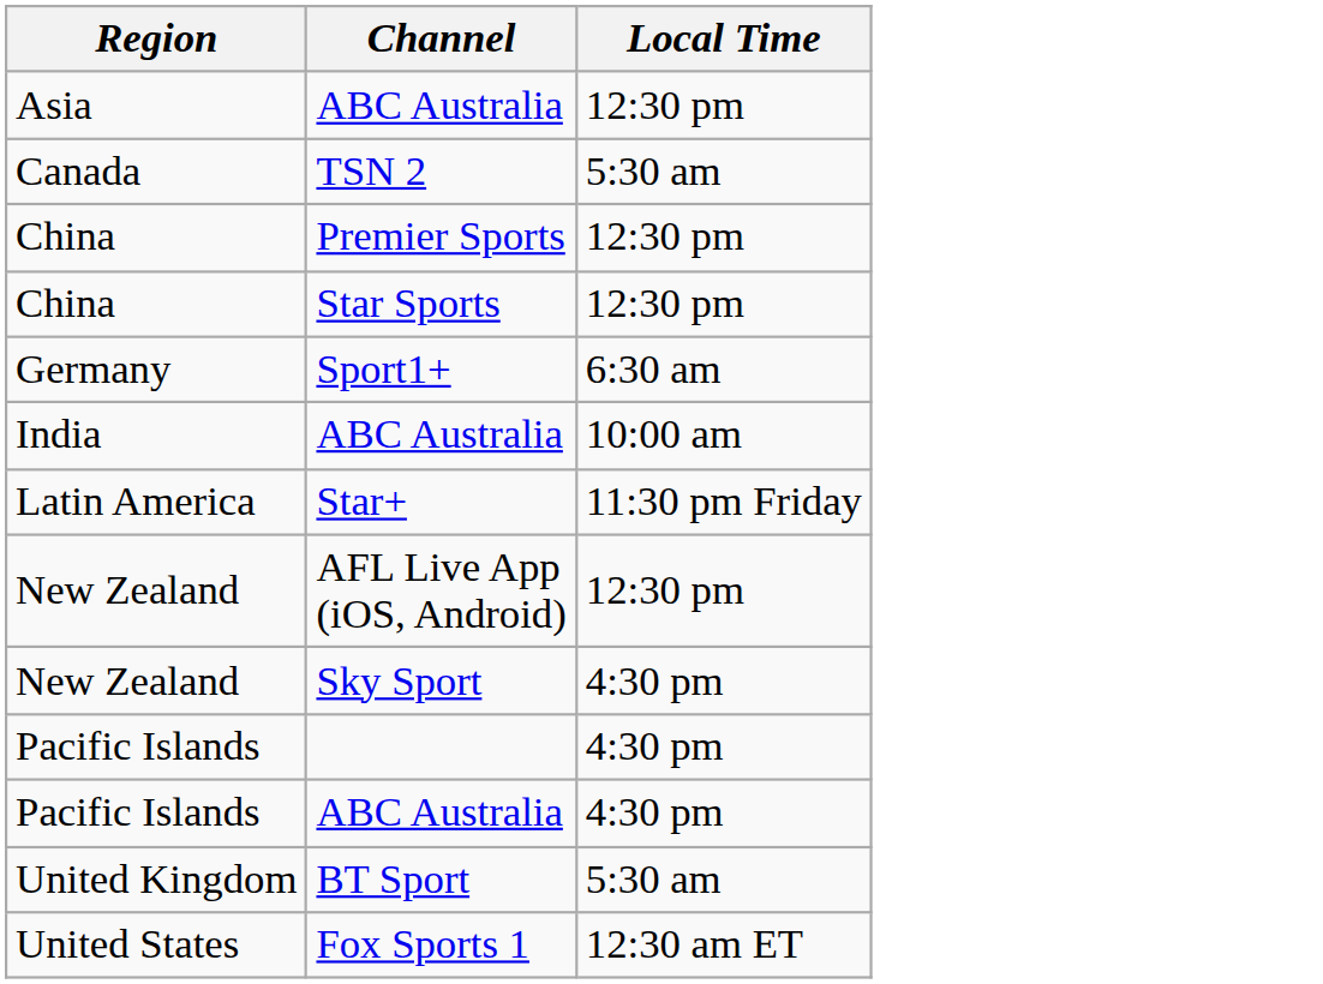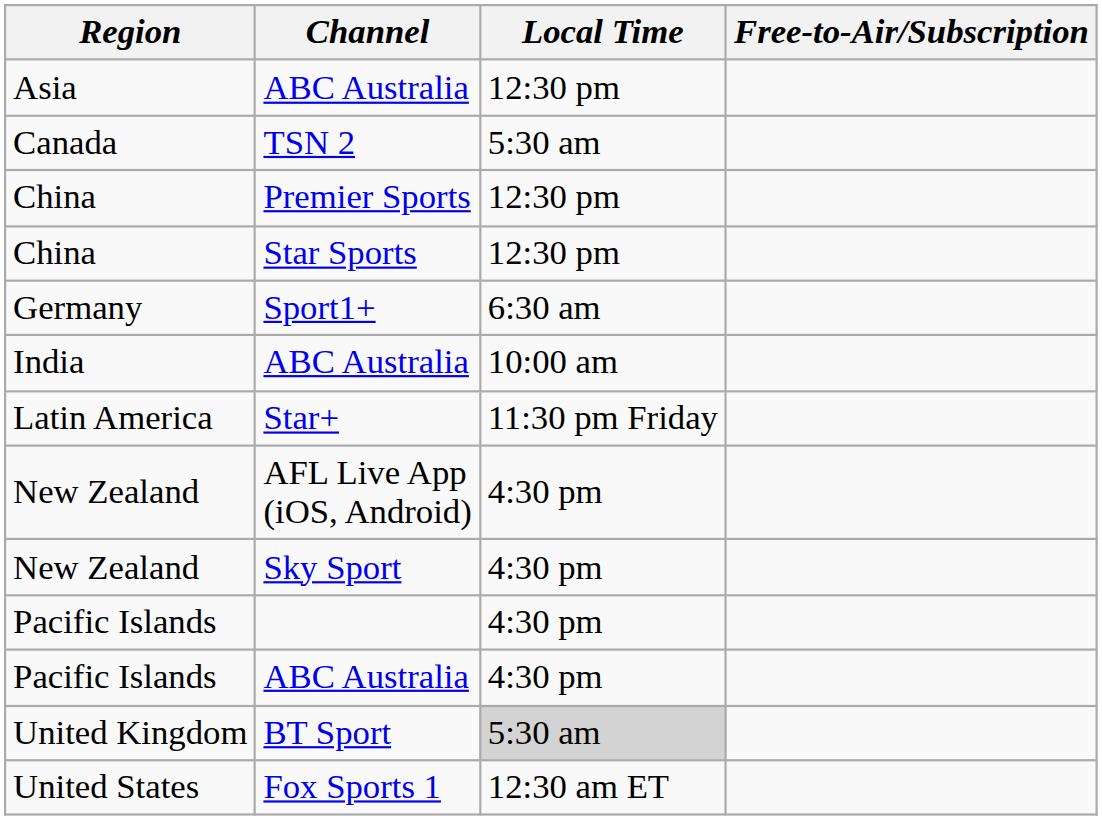+ column: Free-to-Air/Subscription
AFL Live App (iOS, Android) | Local Time: 12:30 pm -> 4:30 pm
BT Sport | Local Time: no background -> lightgrey background
